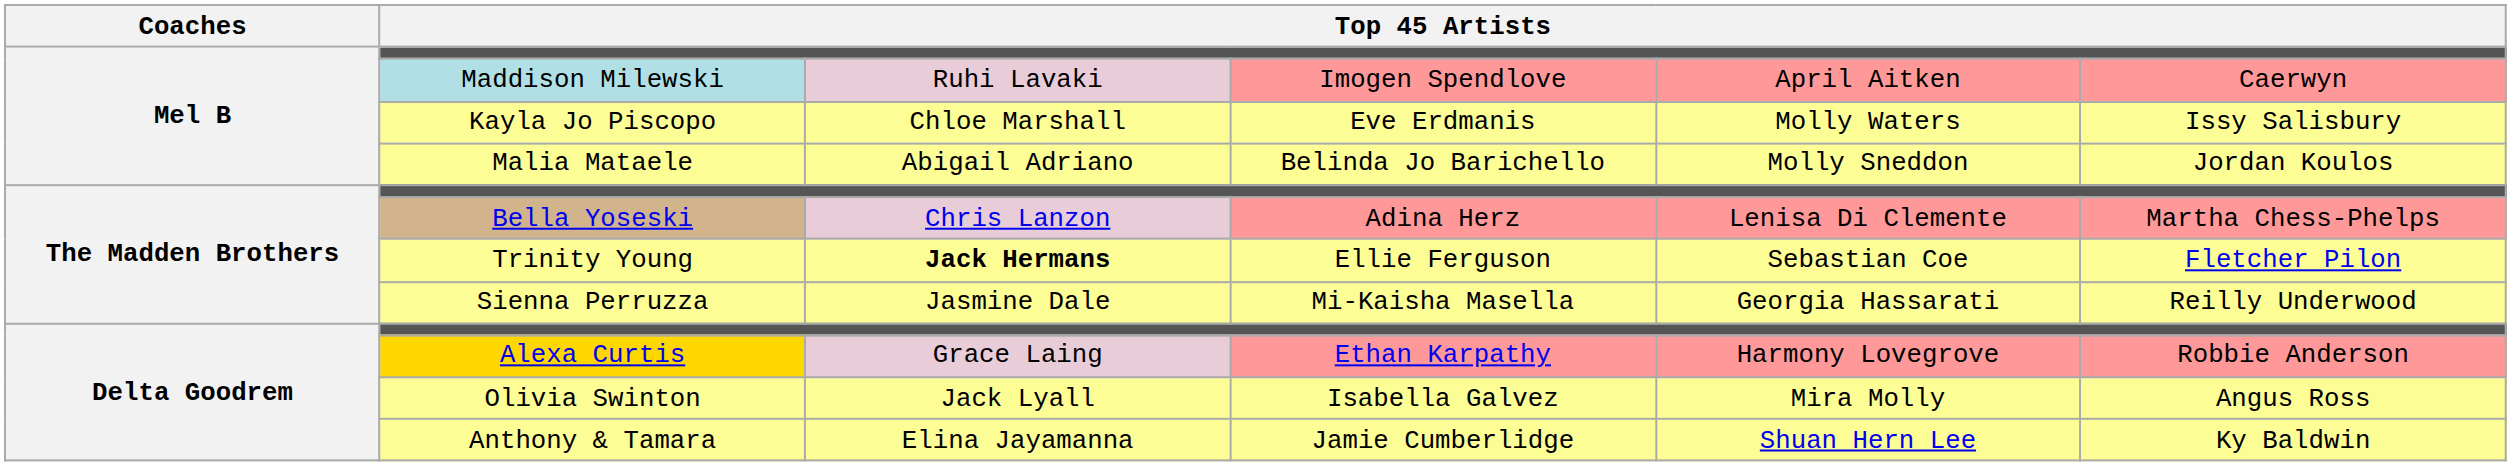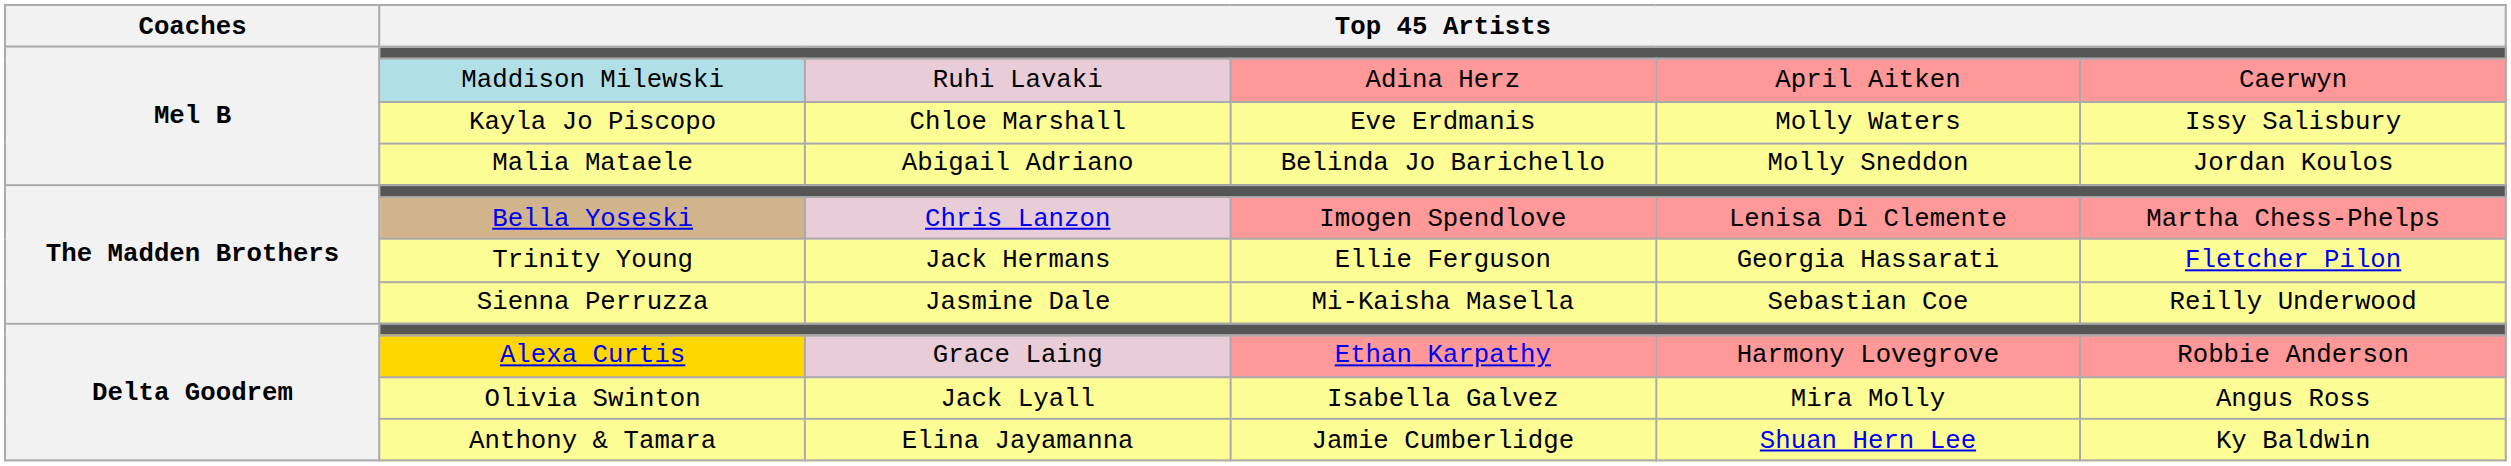Maddison Milewski | column 4: Imogen Spendlove -> Adina Herz
Bella Yoseski | column 4: Adina Herz -> Imogen Spendlove
Trinity Young | column 3: bold -> normal
Trinity Young | column 5: Sebastian Coe -> Georgia Hassarati
Sienna Perruzza | column 5: Georgia Hassarati -> Sebastian Coe
